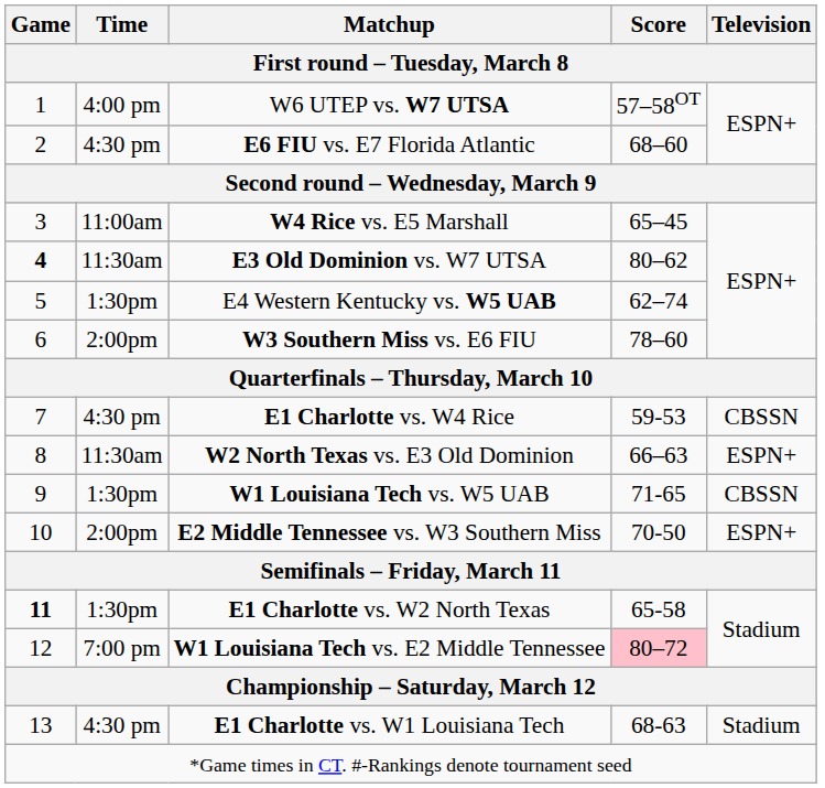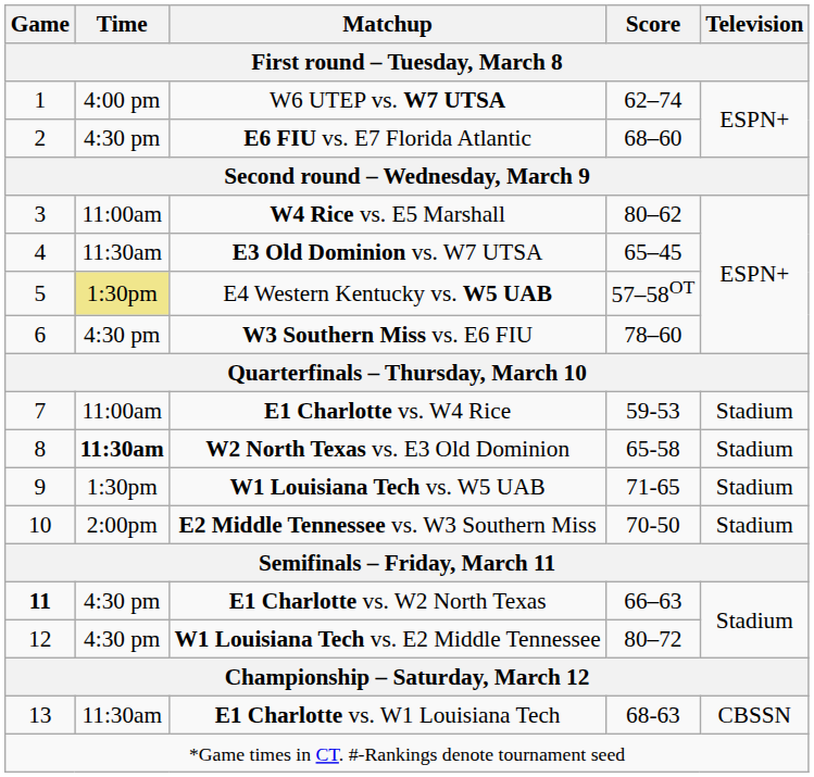W6 UTEP vs. W7 UTSA | Score: 57–58OT -> 62–74
W4 Rice vs. E5 Marshall | Score: 65–45 -> 80–62
E3 Old Dominion vs. W7 UTSA | Game: bold -> normal
E3 Old Dominion vs. W7 UTSA | Score: 80–62 -> 65–45
E4 Western Kentucky vs. W5 UAB | Time: no background -> khaki background
E4 Western Kentucky vs. W5 UAB | Score: 62–74 -> 57–58OT
W3 Southern Miss vs. E6 FIU | Time: 2:00pm -> 4:30 pm
E1 Charlotte vs. W4 Rice | Time: 4:30 pm -> 11:00am
E1 Charlotte vs. W4 Rice | Television: CBSSN -> Stadium
W2 North Texas vs. E3 Old Dominion | Time: normal -> bold
W2 North Texas vs. E3 Old Dominion | Score: 66–63 -> 65-58
W2 North Texas vs. E3 Old Dominion | Television: ESPN+ -> Stadium
W1 Louisiana Tech vs. W5 UAB | Television: CBSSN -> Stadium
E2 Middle Tennessee vs. W3 Southern Miss | Television: ESPN+ -> Stadium
E1 Charlotte vs. W2 North Texas | Time: 1:30pm -> 4:30 pm
E1 Charlotte vs. W2 North Texas | Score: 65-58 -> 66–63
W1 Louisiana Tech vs. E2 Middle Tennessee | Time: 7:00 pm -> 4:30 pm
W1 Louisiana Tech vs. E2 Middle Tennessee | Score: pink background -> no background
E1 Charlotte vs. W1 Louisiana Tech | Time: 4:30 pm -> 11:30am
E1 Charlotte vs. W1 Louisiana Tech | Television: Stadium -> CBSSN
